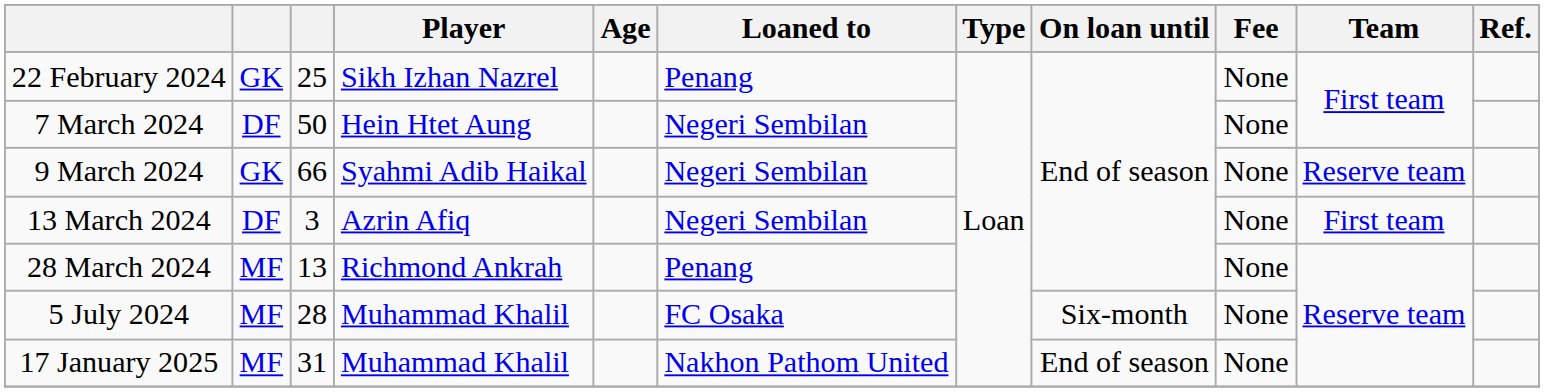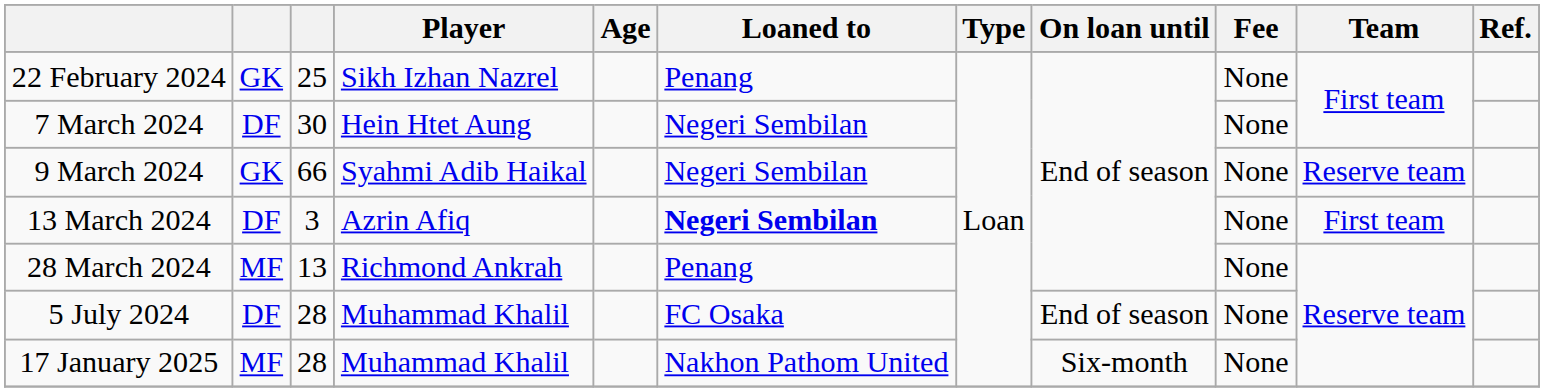7 March 2024 | column 3: 50 -> 30
13 March 2024 | Loaned to: normal -> bold
5 July 2024 | column 2: MF -> DF
5 July 2024 | On loan until: Six-month -> End of season
17 January 2025 | column 3: 31 -> 28
17 January 2025 | On loan until: End of season -> Six-month
